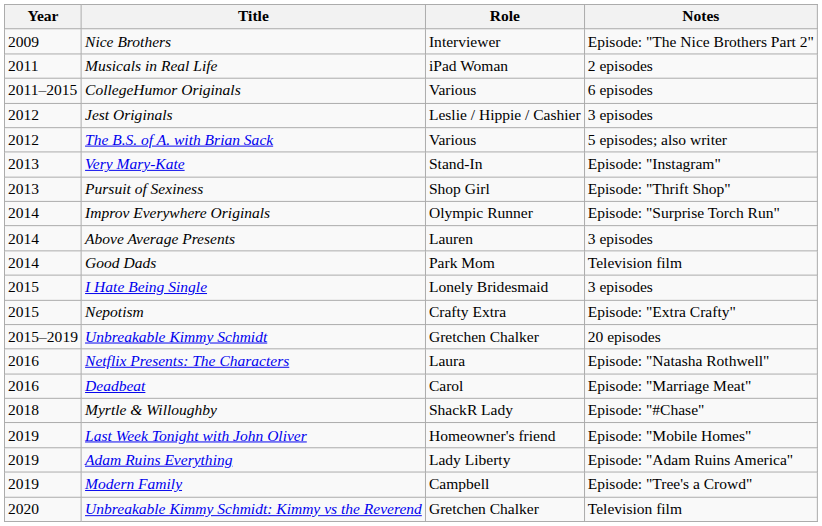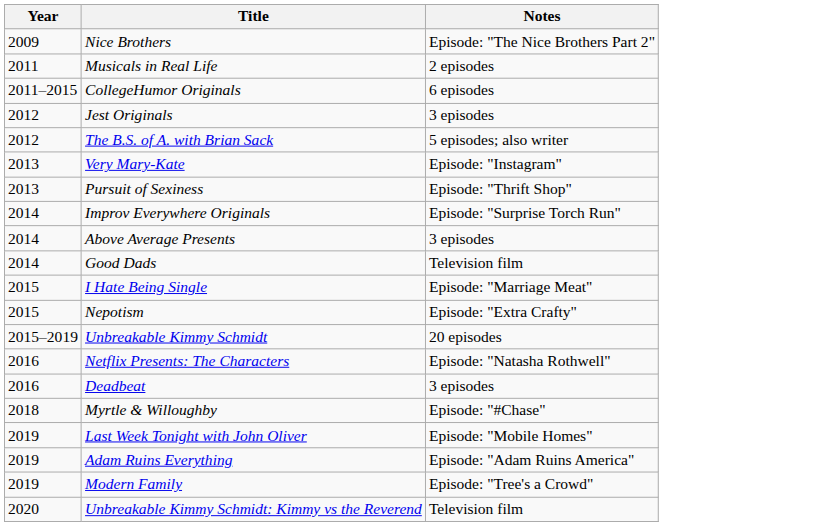- column: Role | Interviewer | iPad Woman | Various | Leslie / Hippie / Cashier | Various | Stand-In | Shop Girl | Olympic Runner | Lauren | Park Mom | Lonely Bridesmaid | Crafty Extra | Gretchen Chalker | Laura | Carol | ShackR Lady | Homeowner's friend | Lady Liberty | Campbell | Gretchen Chalker
I Hate Being Single | Notes: 3 episodes -> Episode: "Marriage Meat"
Deadbeat | Notes: Episode: "Marriage Meat" -> 3 episodes
